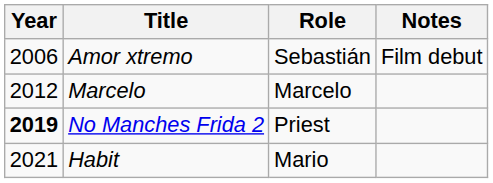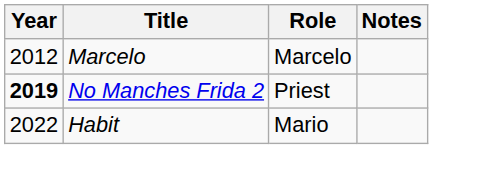- row: 2006 | Amor xtremo | Sebastián | Film debut
Habit | Year: 2021 -> 2022
